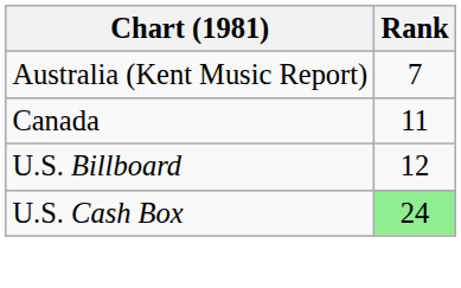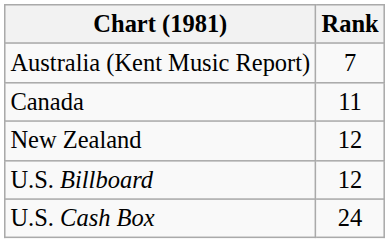+ row: New Zealand | 12
U.S. Cash Box | Rank: lightgreen background -> no background
